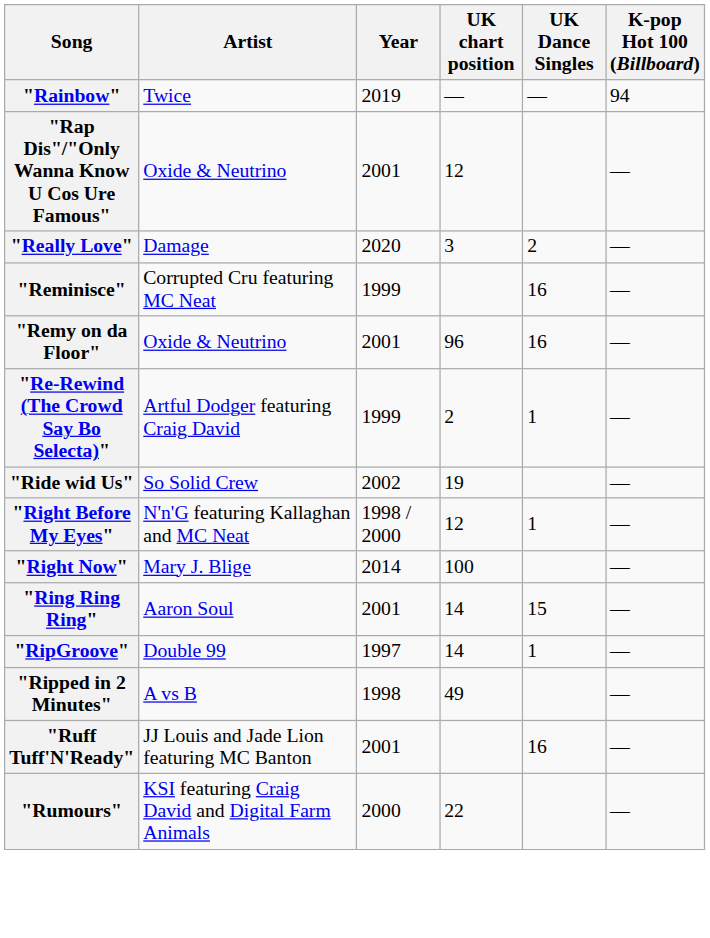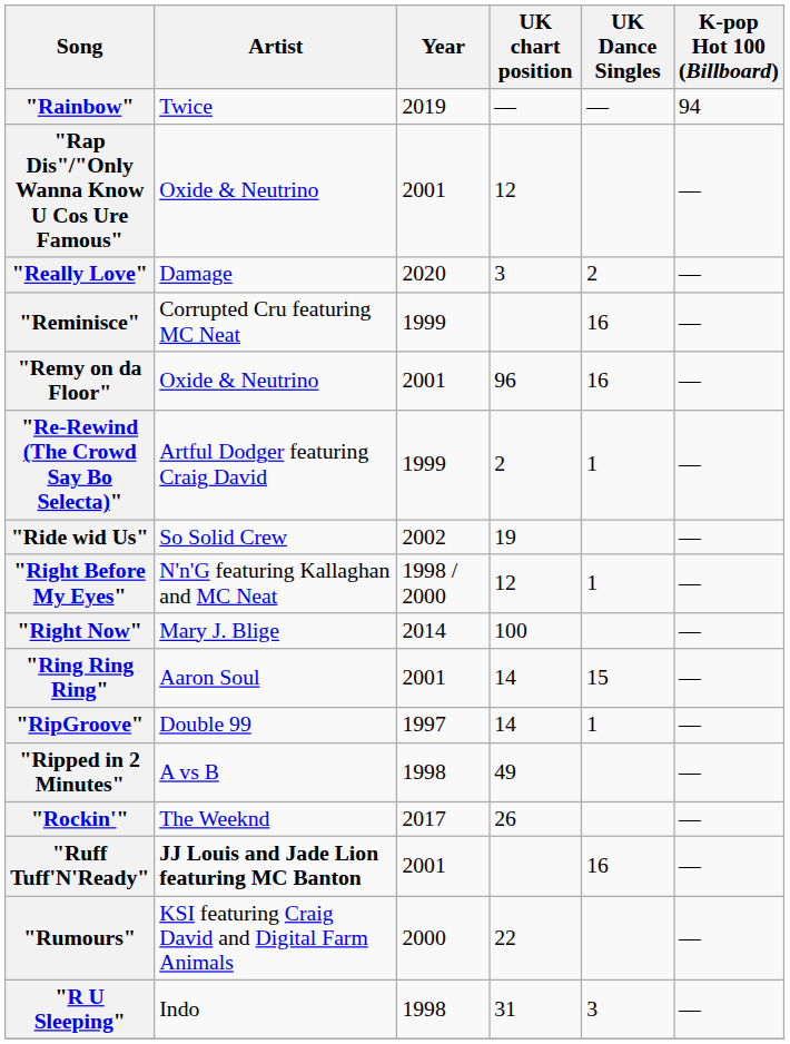+ row: "Rockin'" | The Weeknd | 2017 | 26 | —
"Ruff Tuff'N'Ready" | Artist: normal -> bold
+ row: "R U Sleeping" | Indo | 1998 | 31 | 3 | —
